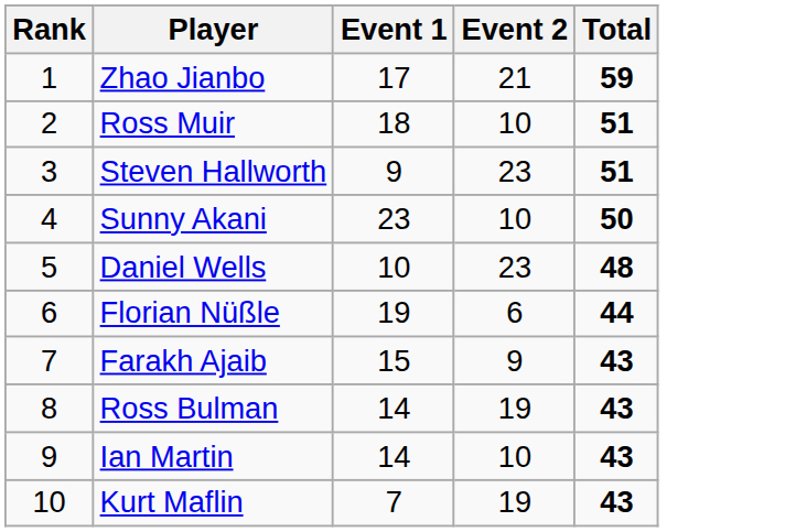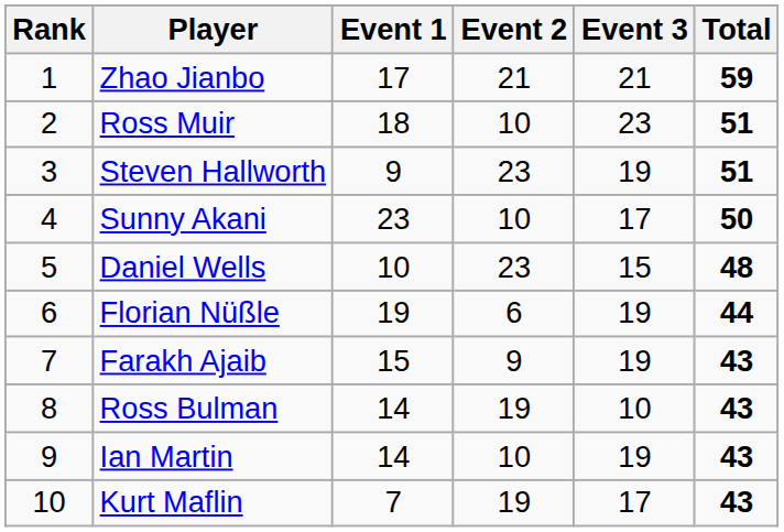+ column: Event 3 | 21 | 23 | 19 | 17 | 15 | 19 | 19 | 10 | 19 | 17
